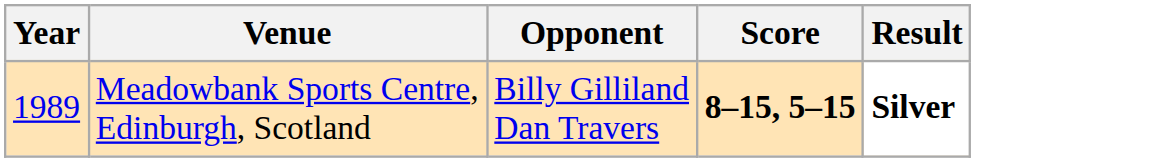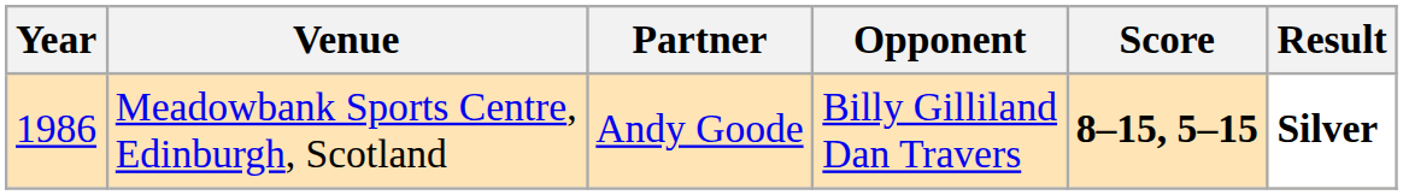+ column: Partner | Andy Goode
Meadowbank Sports Centre, Edinburgh, Scotland | Year: 1989 -> 1986
